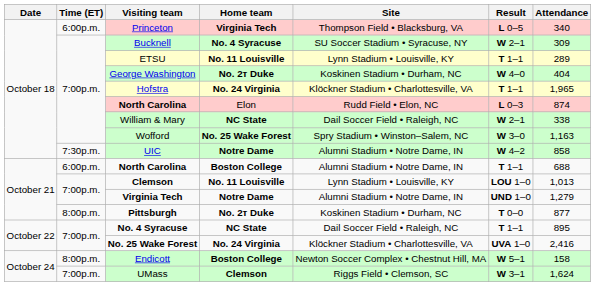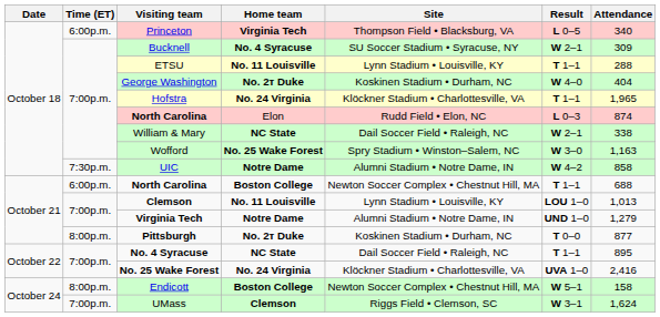ETSU | Attendance: 289 -> 288
North Carolina / Boston College | Site: Alumni Stadium • Notre Dame, IN -> Newton Soccer Complex • Chestnut Hill, MA
